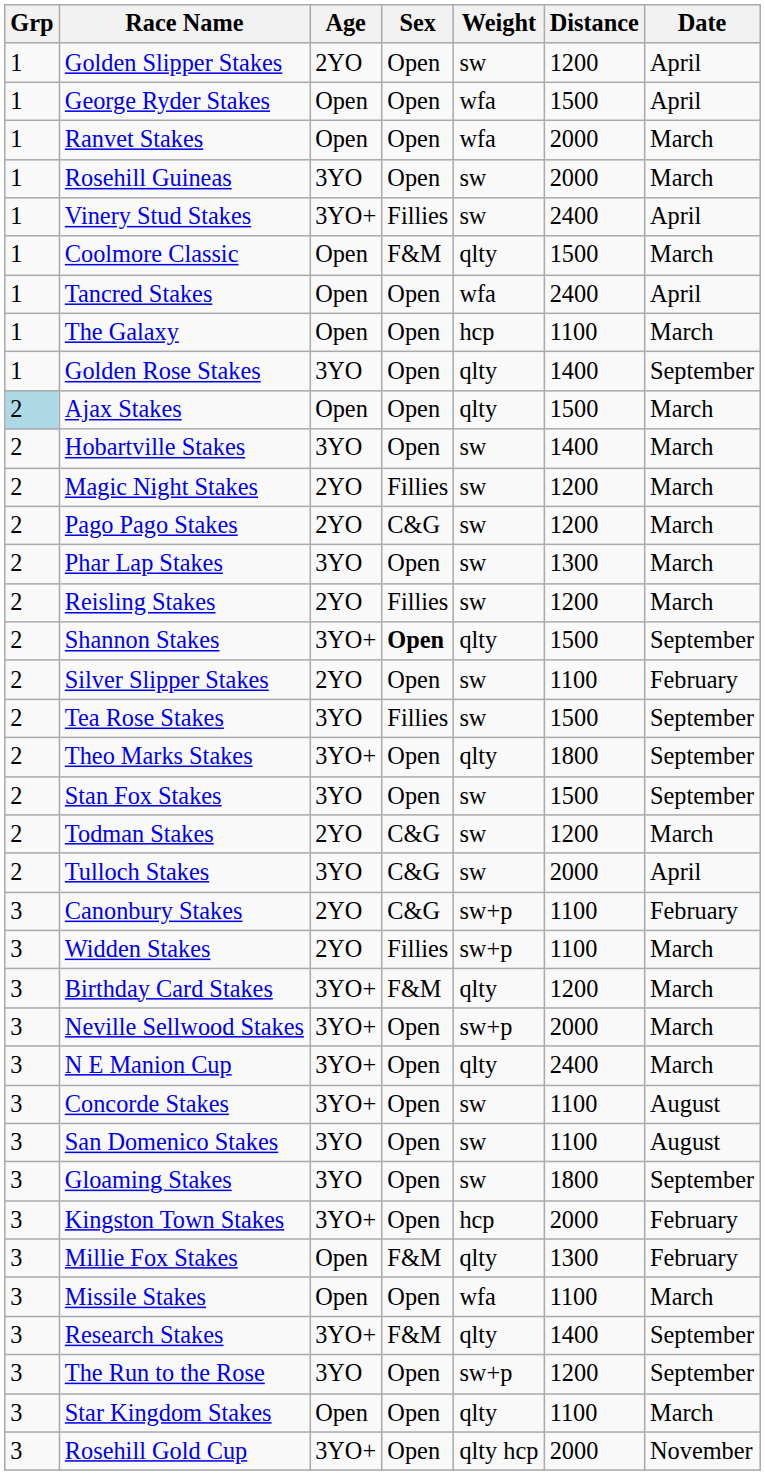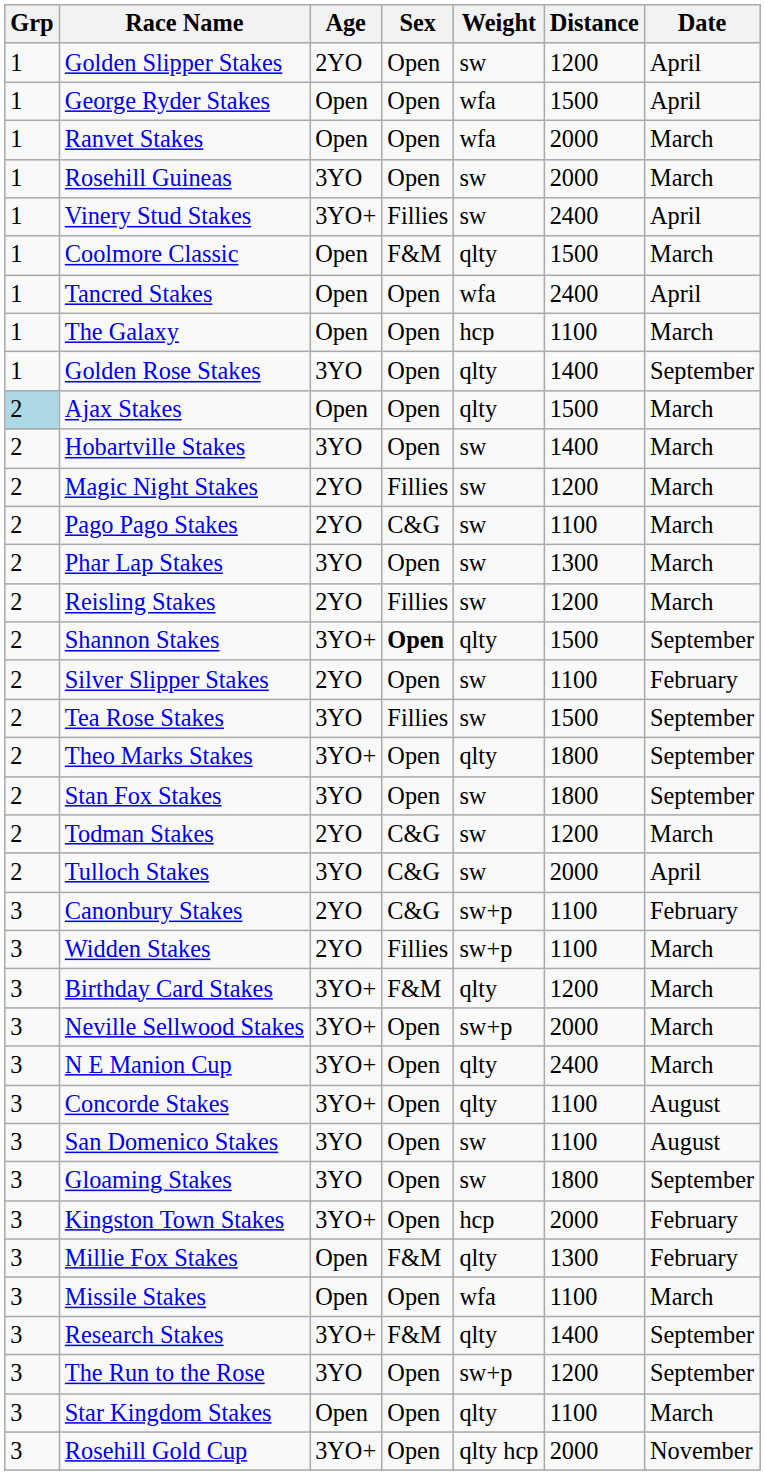Pago Pago Stakes | Distance: 1200 -> 1100
Stan Fox Stakes | Distance: 1500 -> 1800
Concorde Stakes | Weight: sw -> qlty
